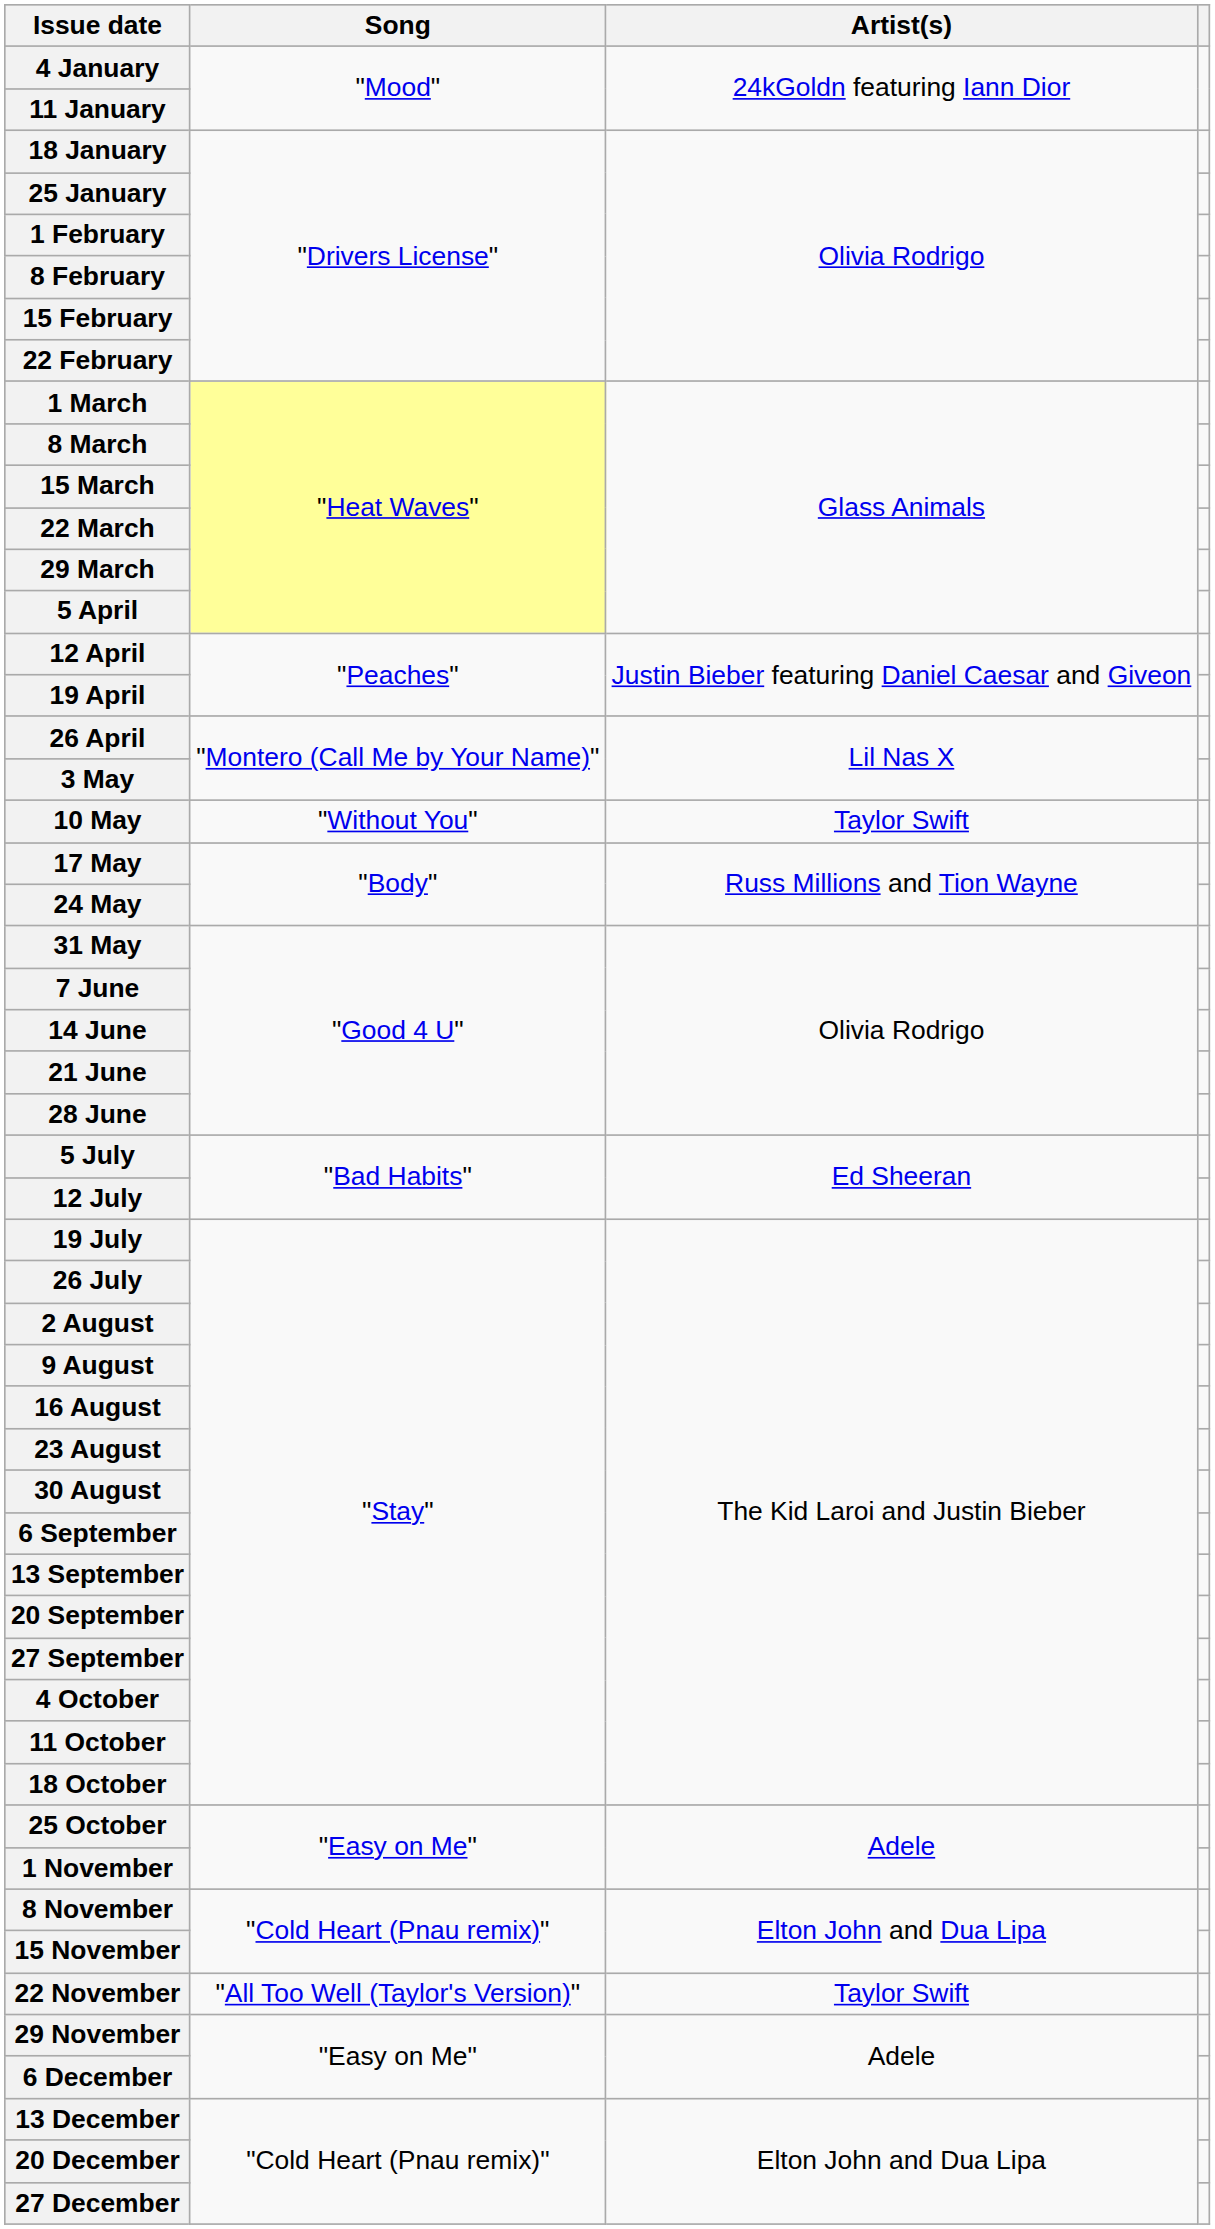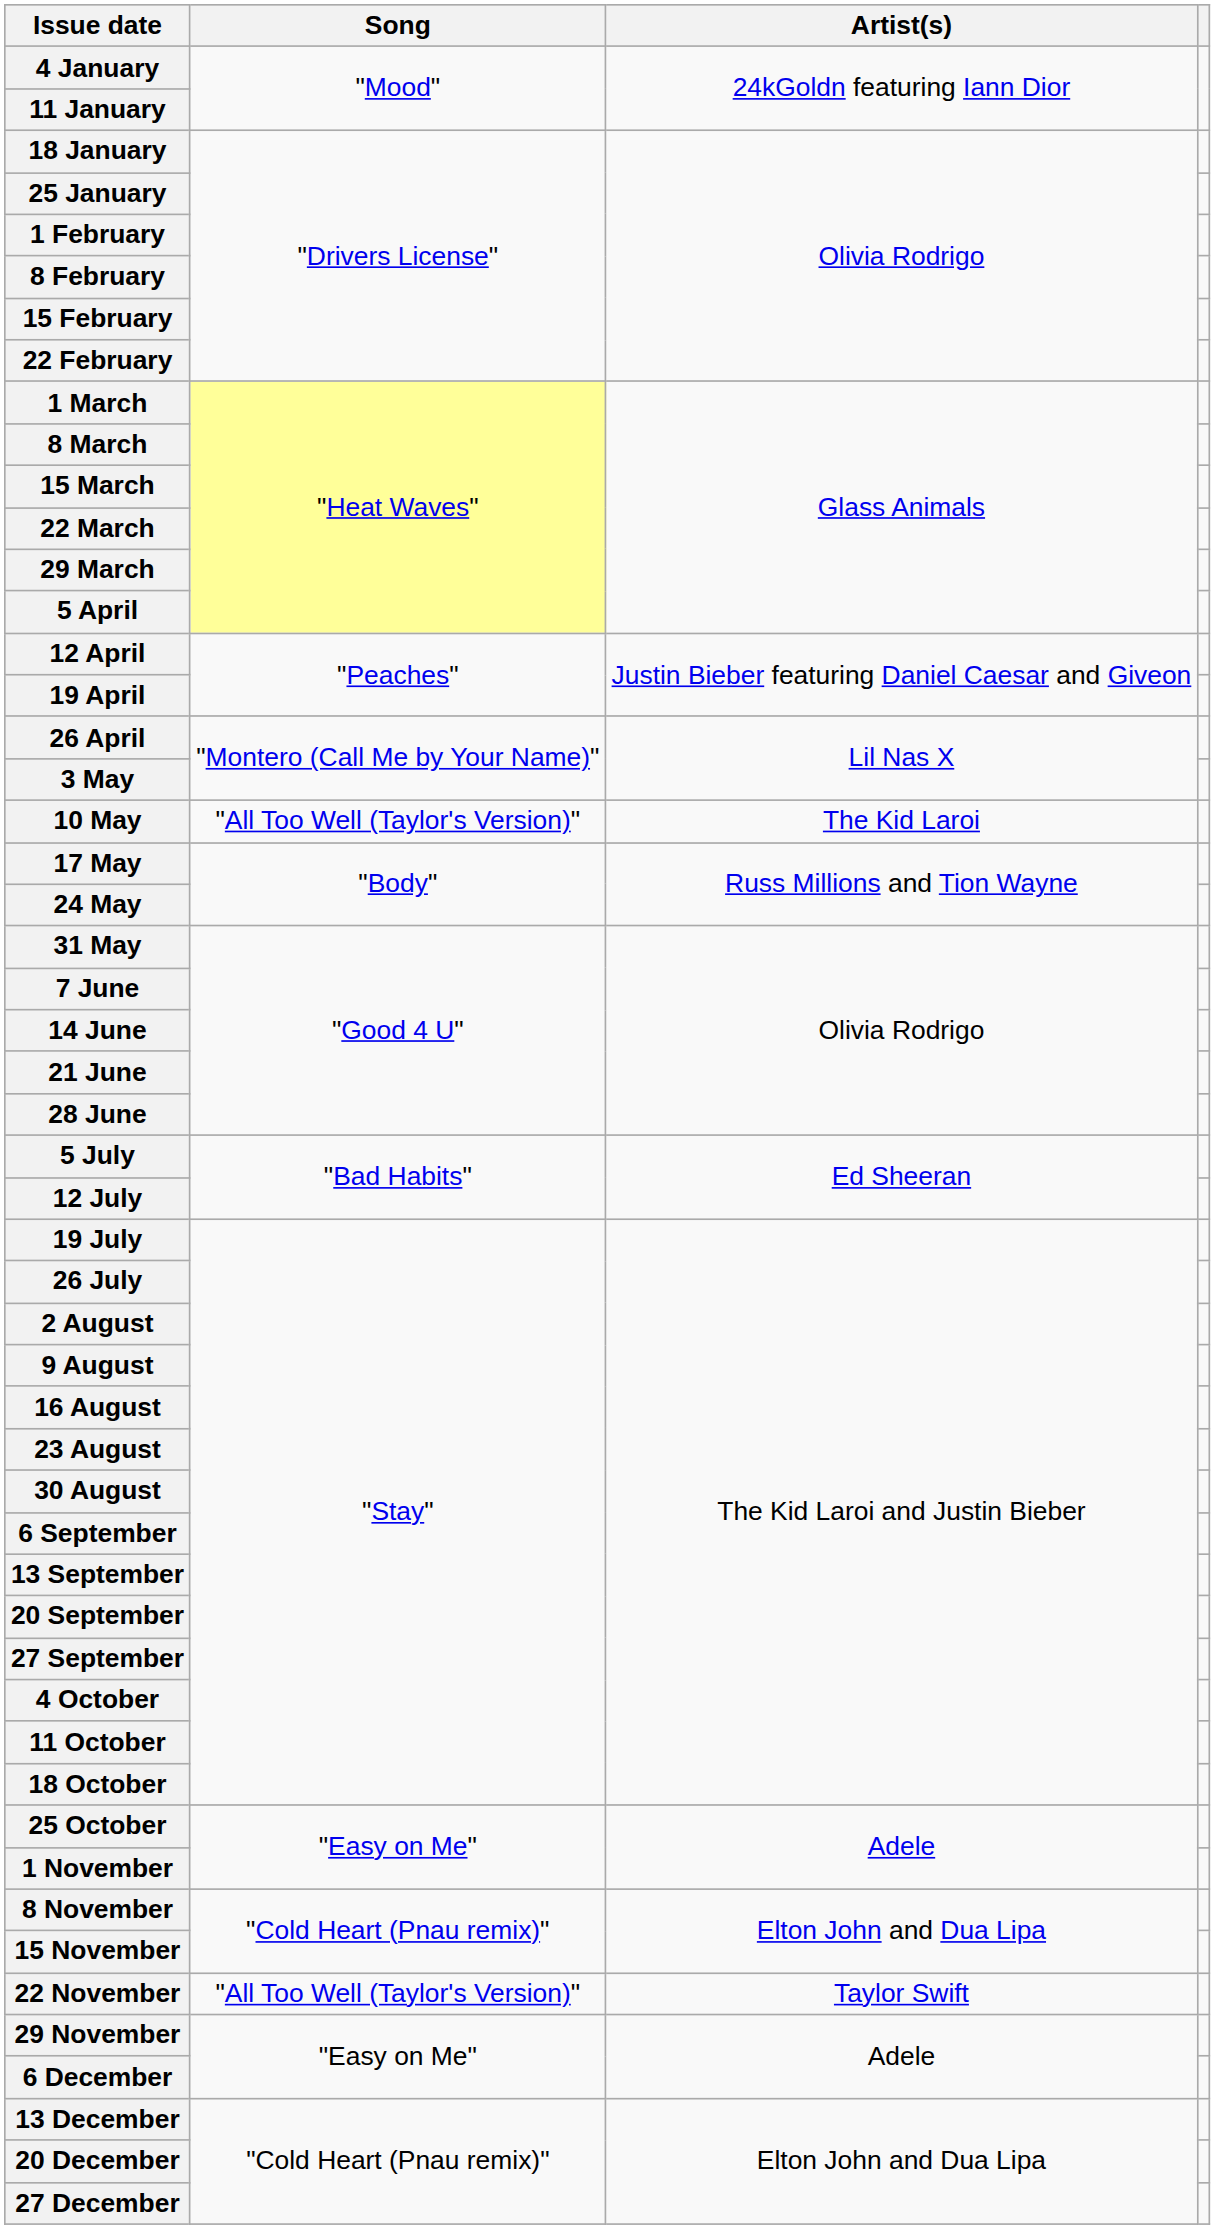10 May | Song: "Without You" -> "All Too Well (Taylor's Version)"
10 May | Artist(s): Taylor Swift -> The Kid Laroi
